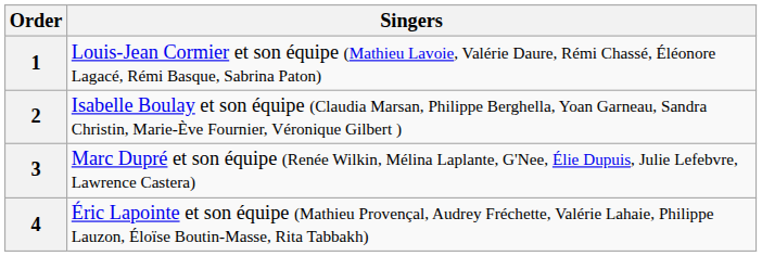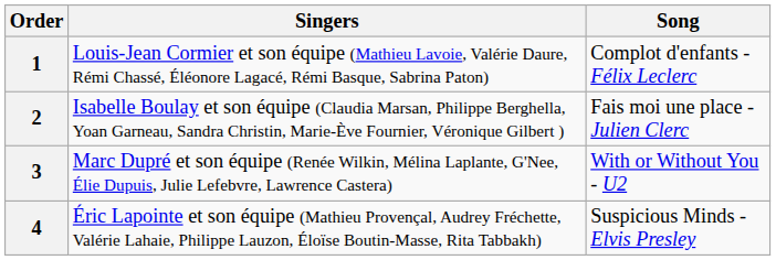+ column: Song | Complot d'enfants - Félix Leclerc | Fais moi une place - Julien Clerc | With or Without You - U2 | Suspicious Minds - Elvis Presley
